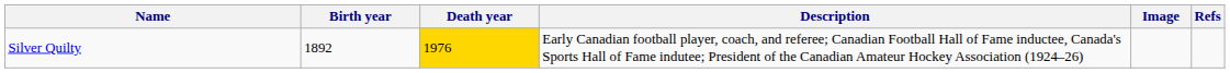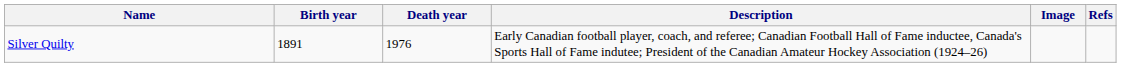Silver Quilty | Birth year: 1892 -> 1891
Silver Quilty | Death year: gold background -> no background
